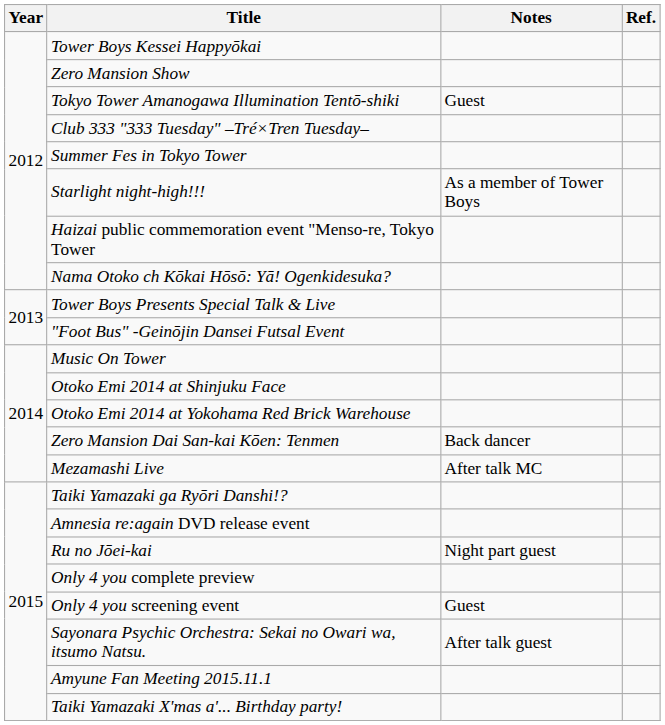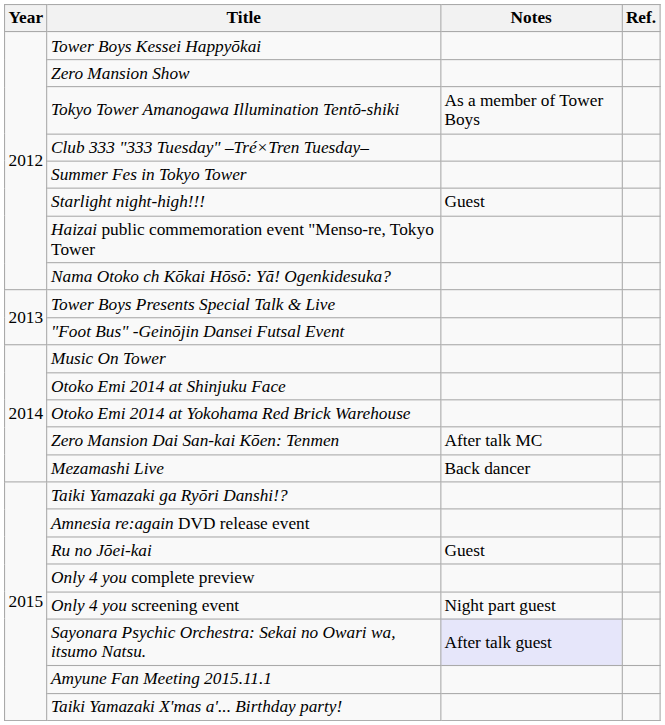Tokyo Tower Amanogawa Illumination Tentō-shiki | Notes: Guest -> As a member of Tower Boys
Starlight night-high!!! | Notes: As a member of Tower Boys -> Guest
Zero Mansion Dai San-kai Kōen: Tenmen | Notes: Back dancer -> After talk MC
Mezamashi Live | Notes: After talk MC -> Back dancer
Ru no Jōei-kai | Notes: Night part guest -> Guest
Only 4 you screening event | Notes: Guest -> Night part guest
Sayonara Psychic Orchestra: Sekai no Owari wa, itsumo Natsu. | Notes: no background -> lavender background
